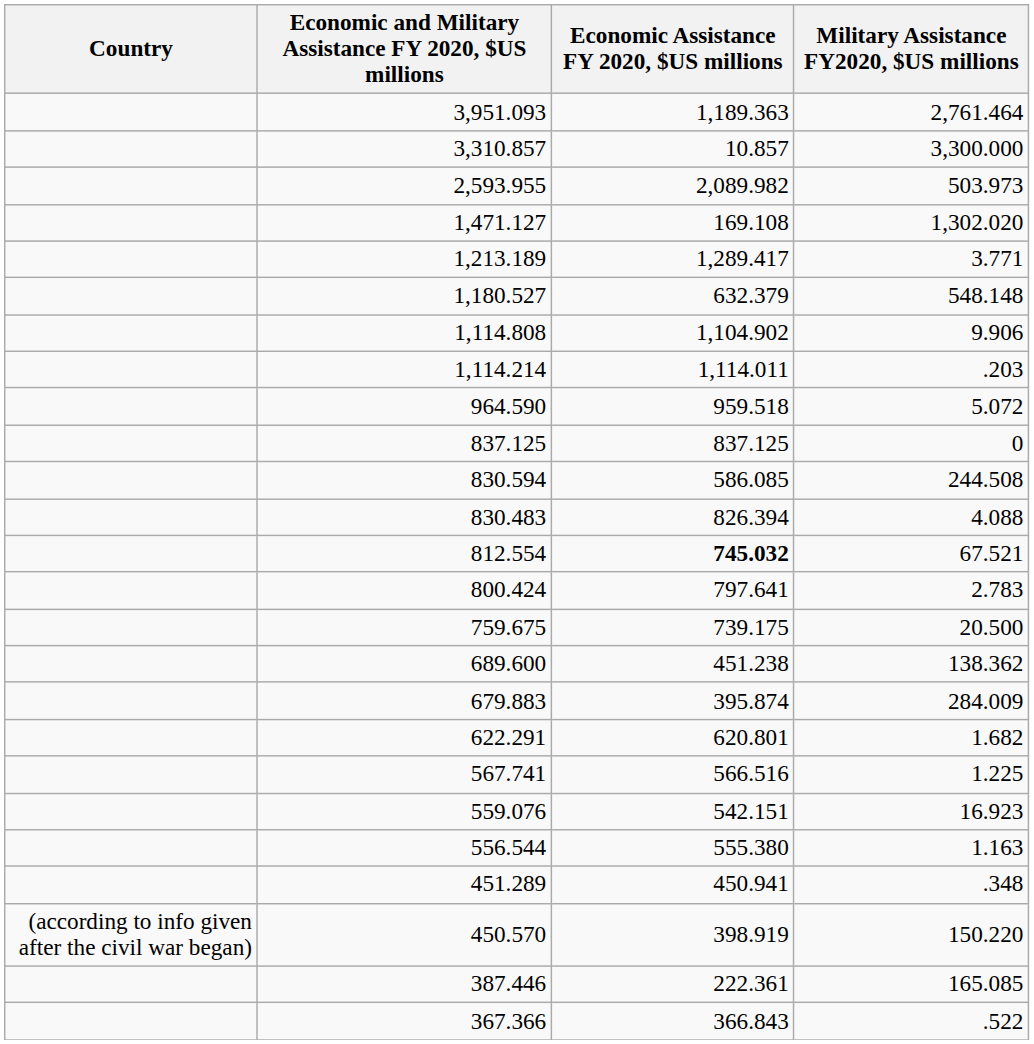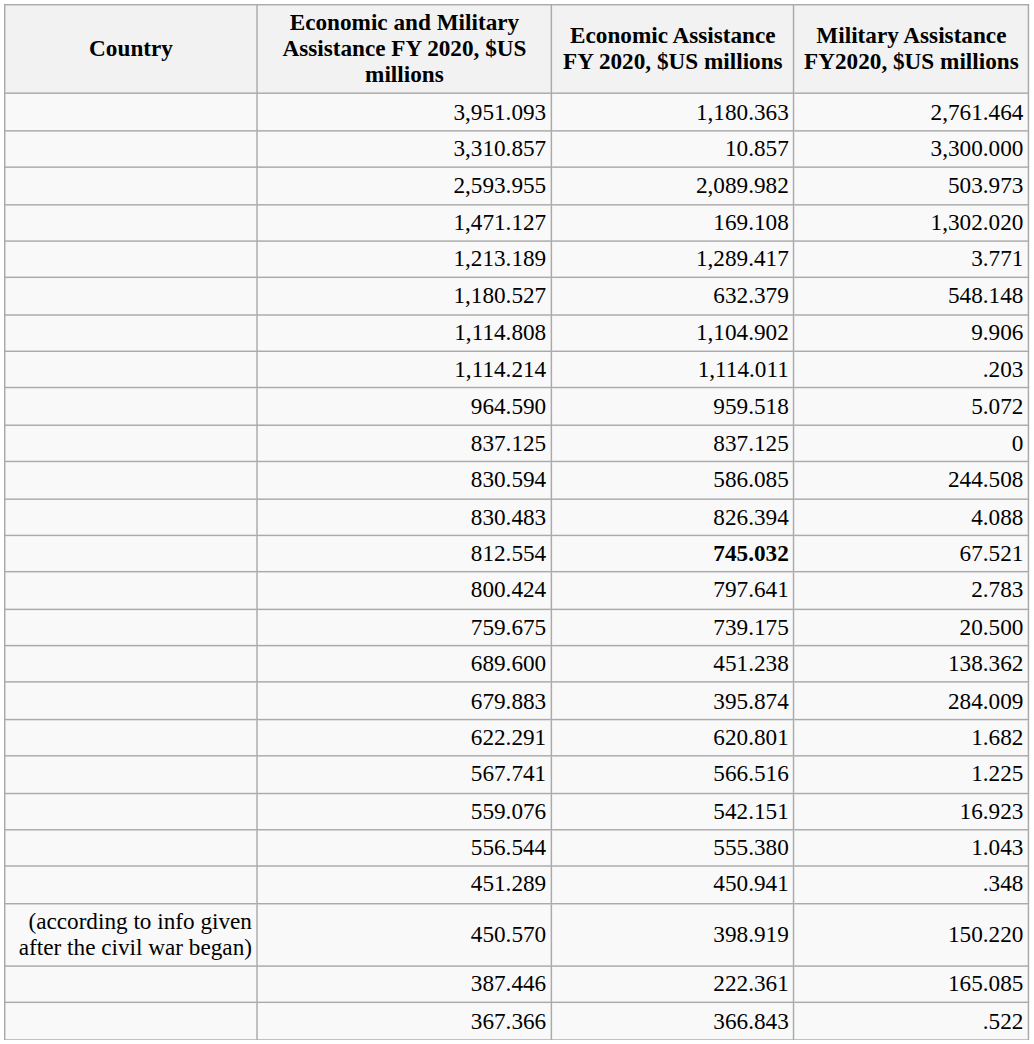3,951.093 | Economic Assistance FY 2020, $US millions: 1,189.363 -> 1,180.363
556.544 | Military Assistance FY2020, $US millions: 1.163 -> 1.043
